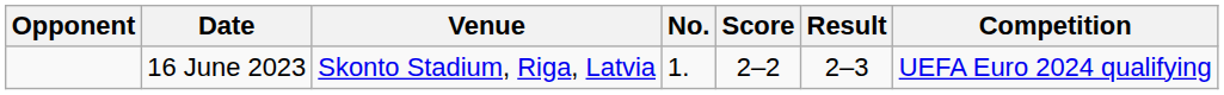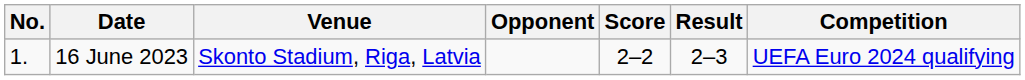columns swapped: No. <-> Opponent
